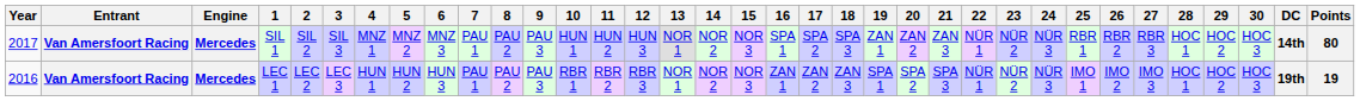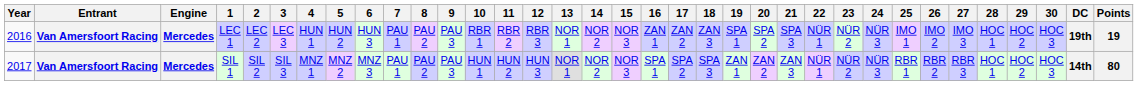rows swapped: LEC 1 <-> SIL 1
